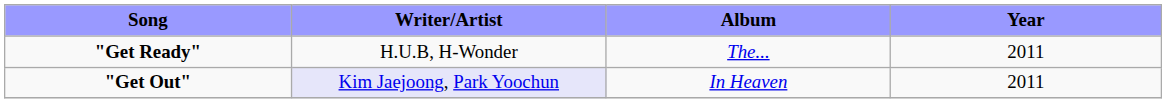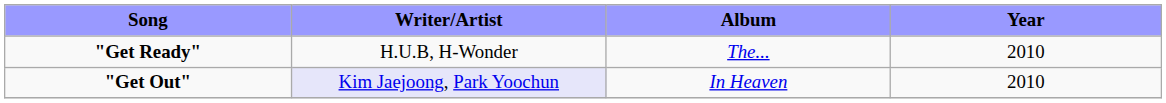"Get Ready" | Year: 2011 -> 2010
"Get Out" | Year: 2011 -> 2010
